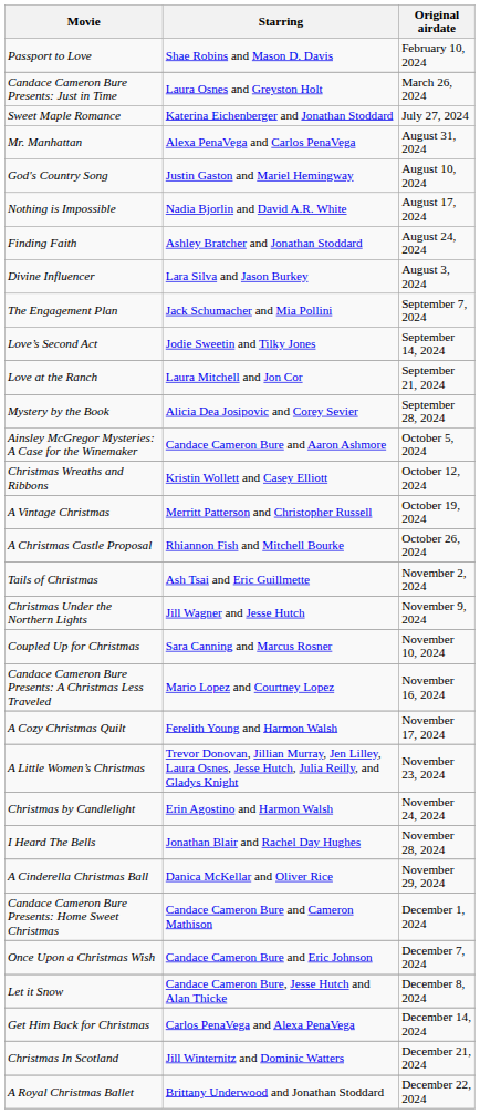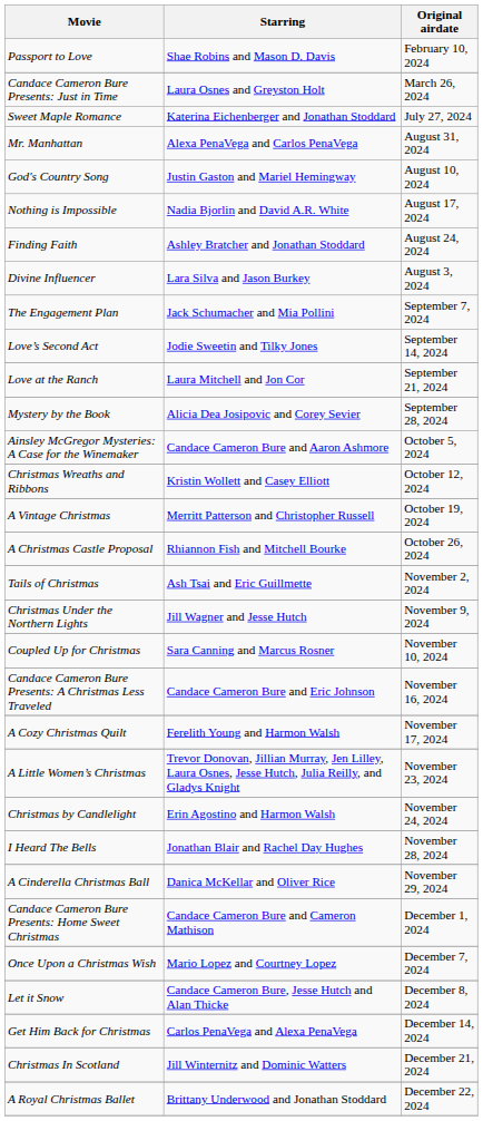Candace Cameron Bure Presents: A Christmas Less Traveled | Starring: Mario Lopez and Courtney Lopez -> Candace Cameron Bure and Eric Johnson
Once Upon a Christmas Wish | Starring: Candace Cameron Bure and Eric Johnson -> Mario Lopez and Courtney Lopez
